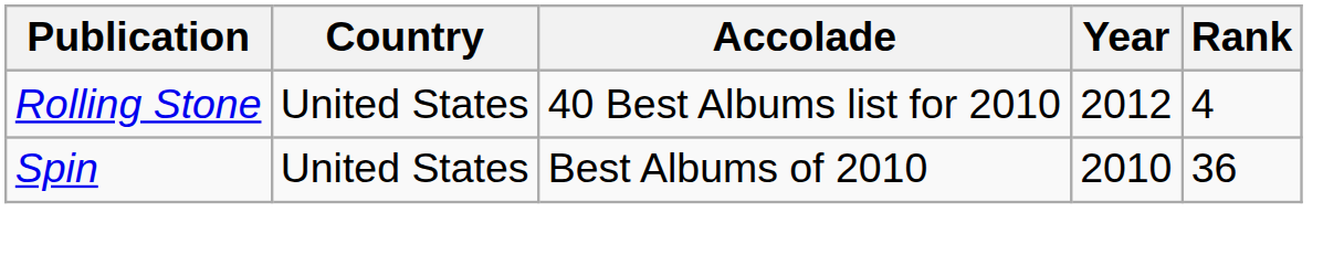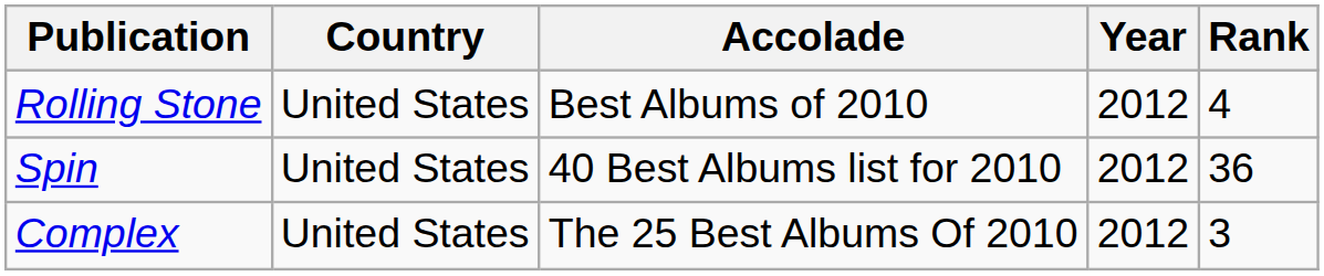Rolling Stone | Accolade: 40 Best Albums list for 2010 -> Best Albums of 2010
Spin | Accolade: Best Albums of 2010 -> 40 Best Albums list for 2010
Spin | Year: 2010 -> 2012
+ row: Complex | United States | The 25 Best Albums Of 2010 | 2012 | 3
